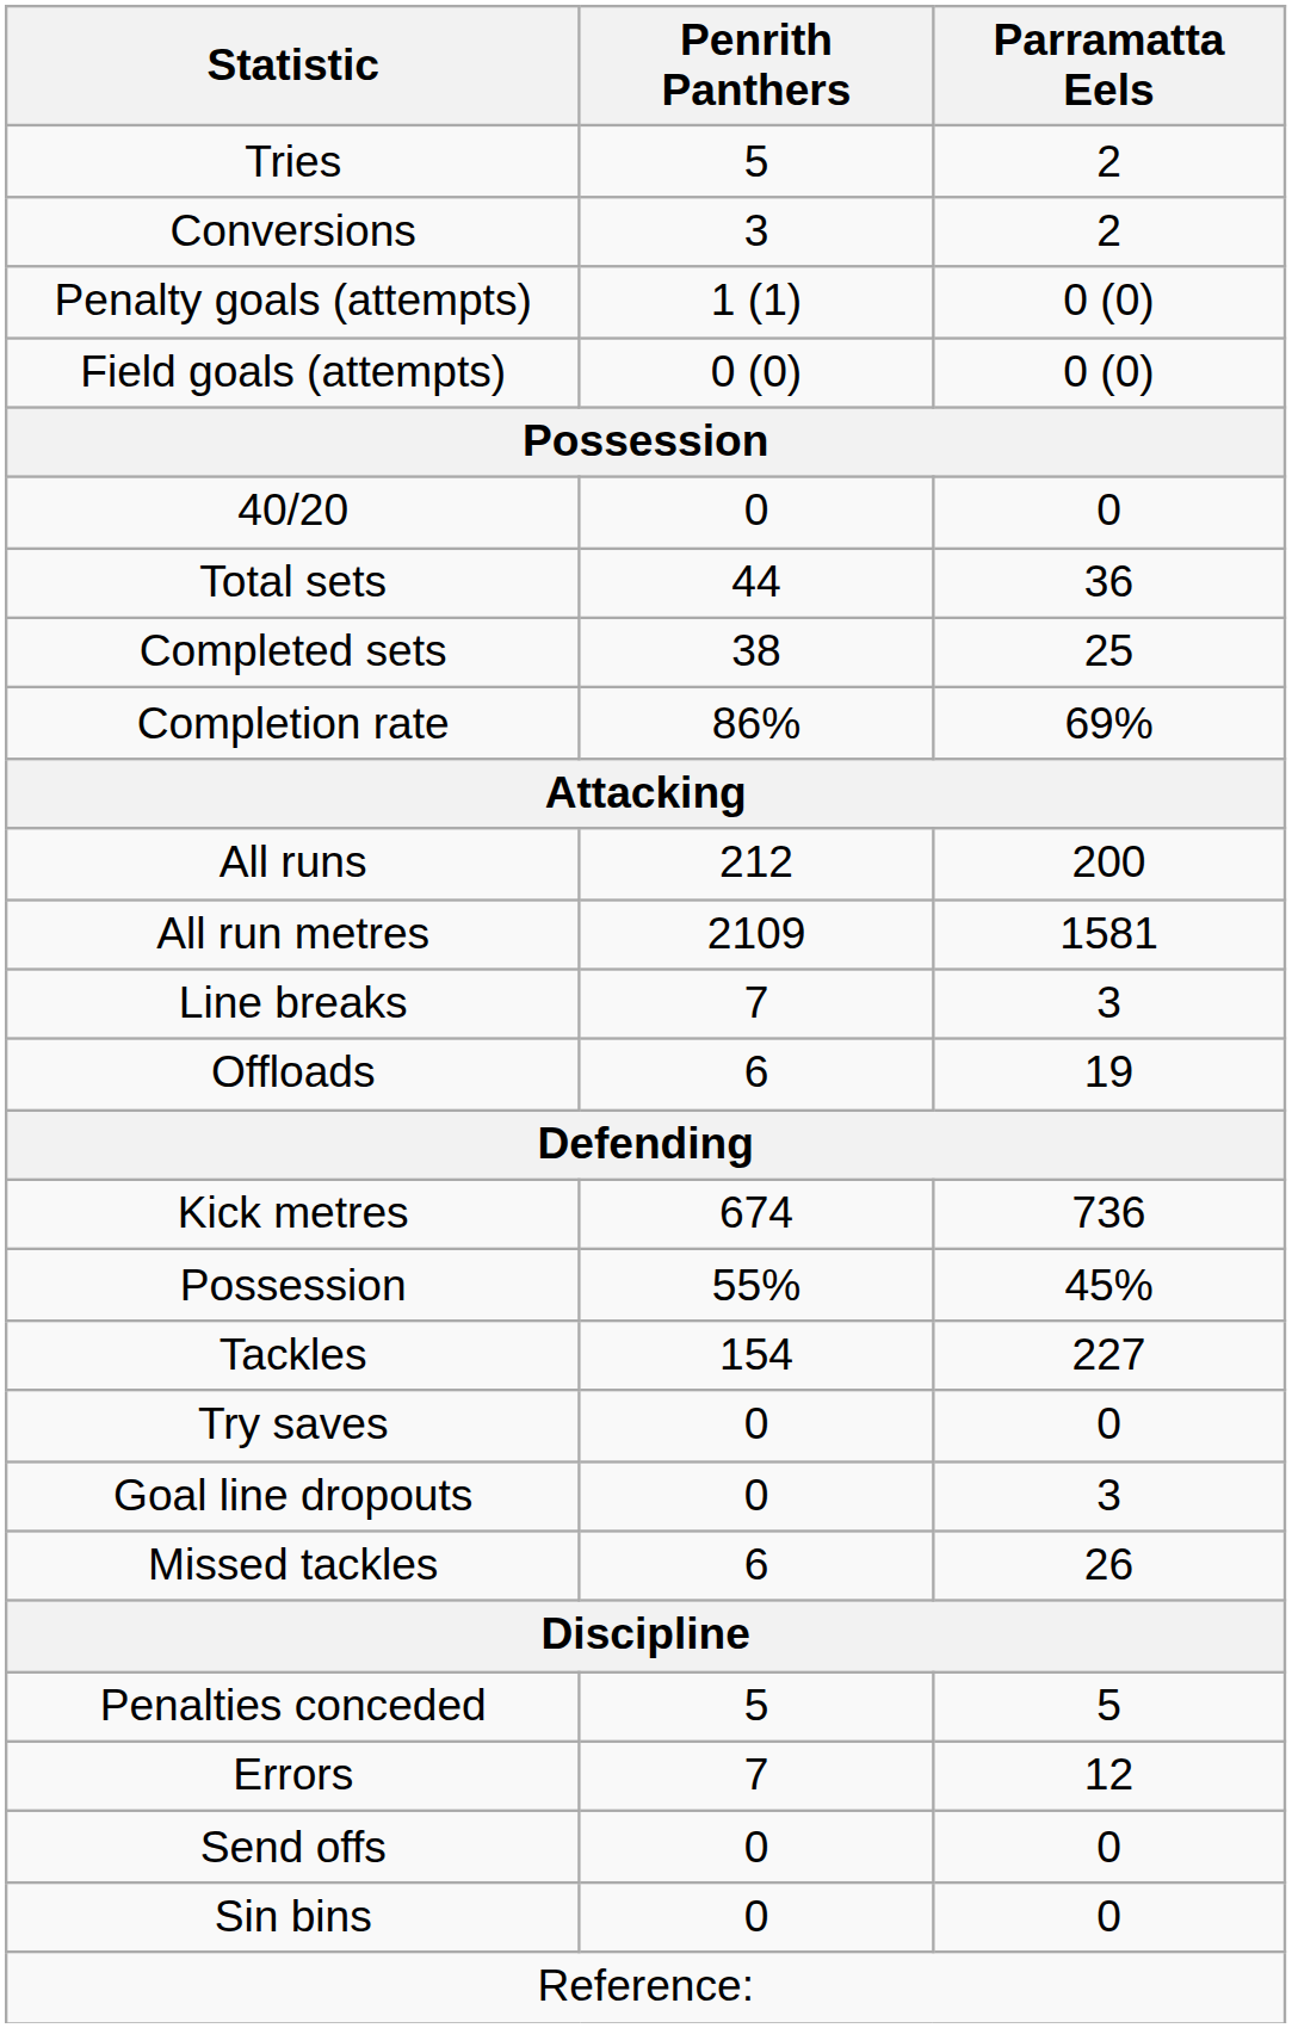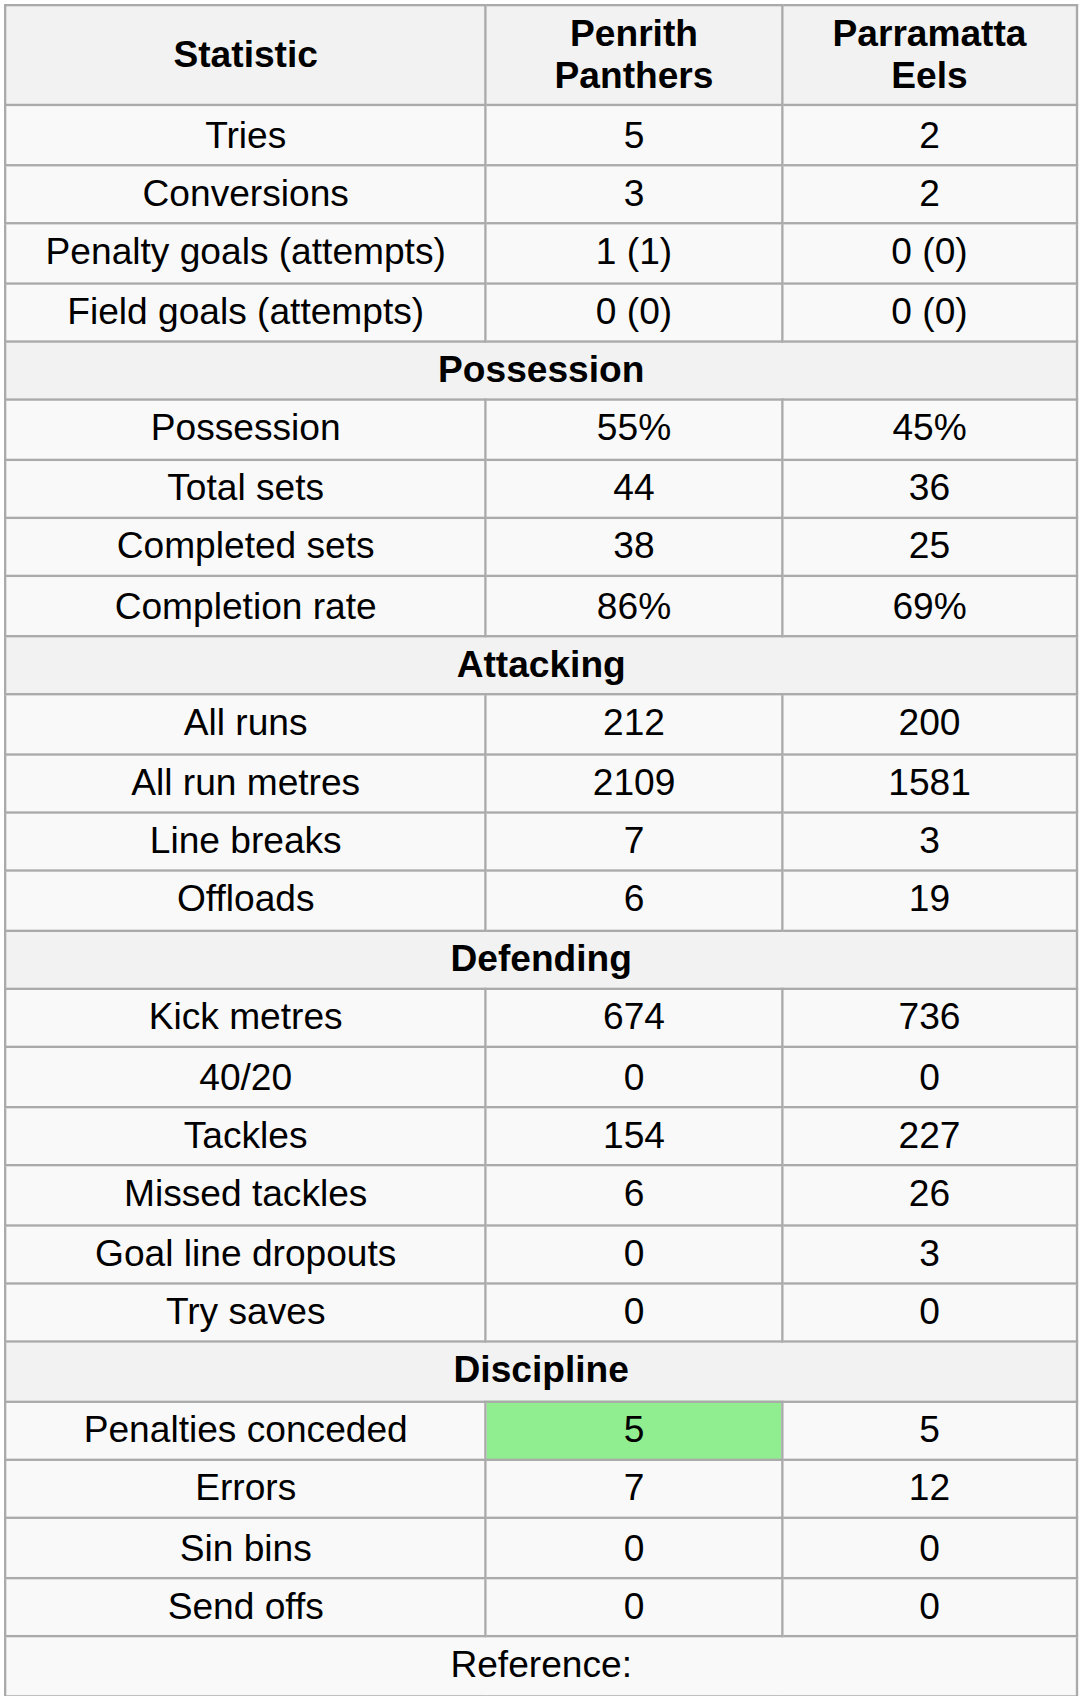rows swapped: Possession / 45% <-> 40/20
rows swapped: Missed tackles <-> Try saves
Penalties conceded | Penrith Panthers: no background -> lightgreen background
rows swapped: Send offs <-> Sin bins
